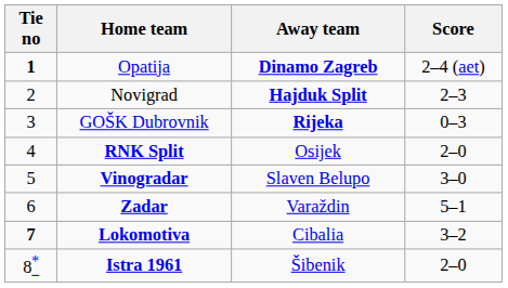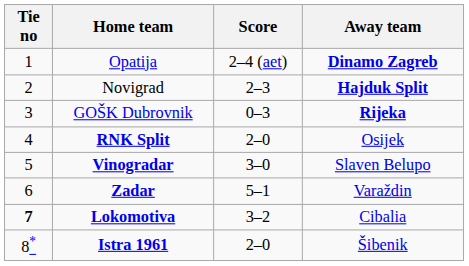columns swapped: Score <-> Away team
Opatija | Tie no: bold -> normal
